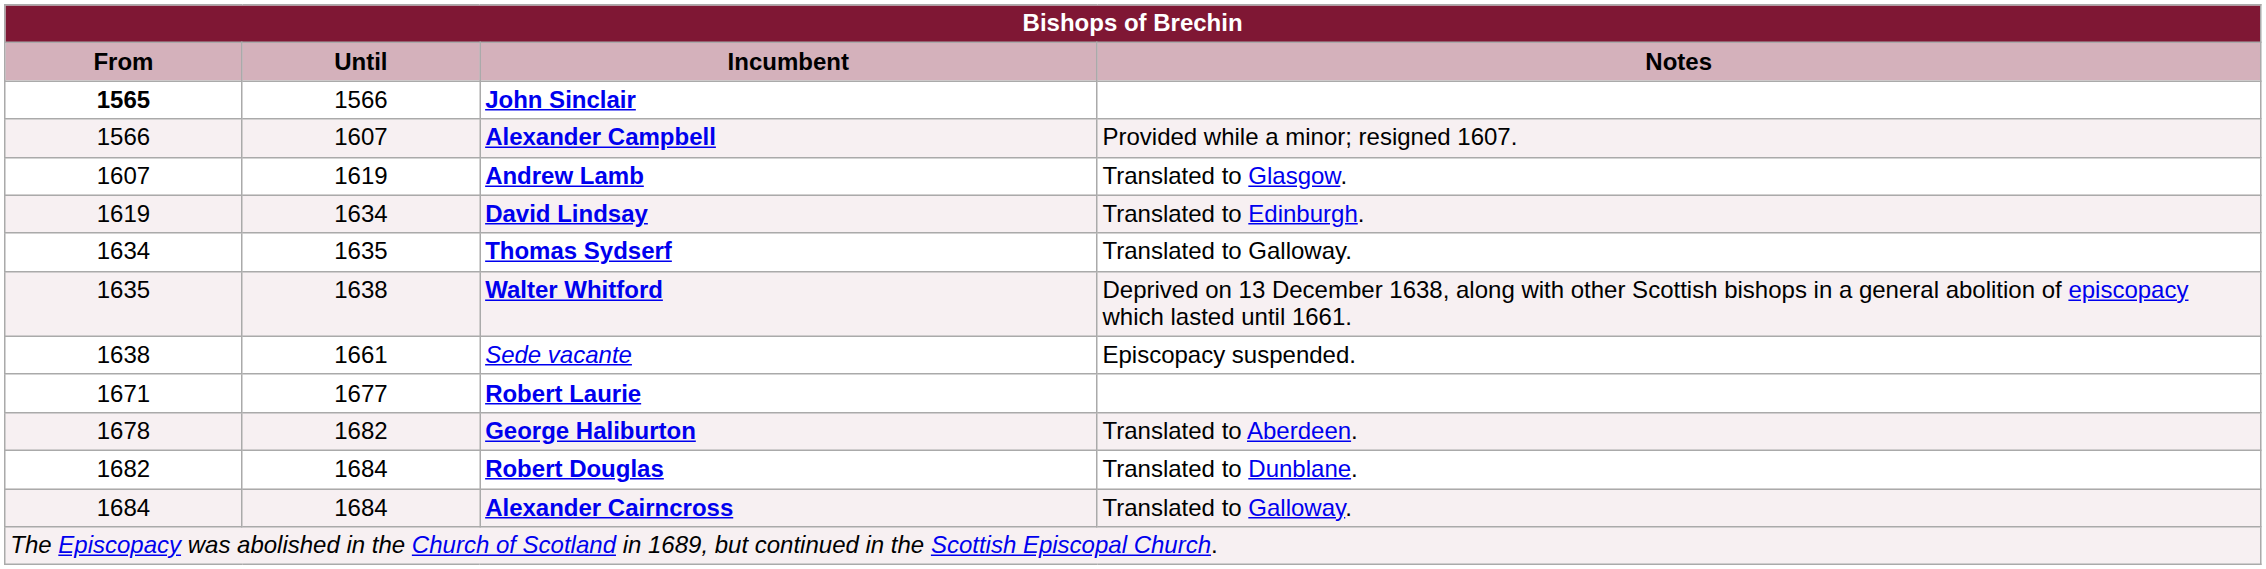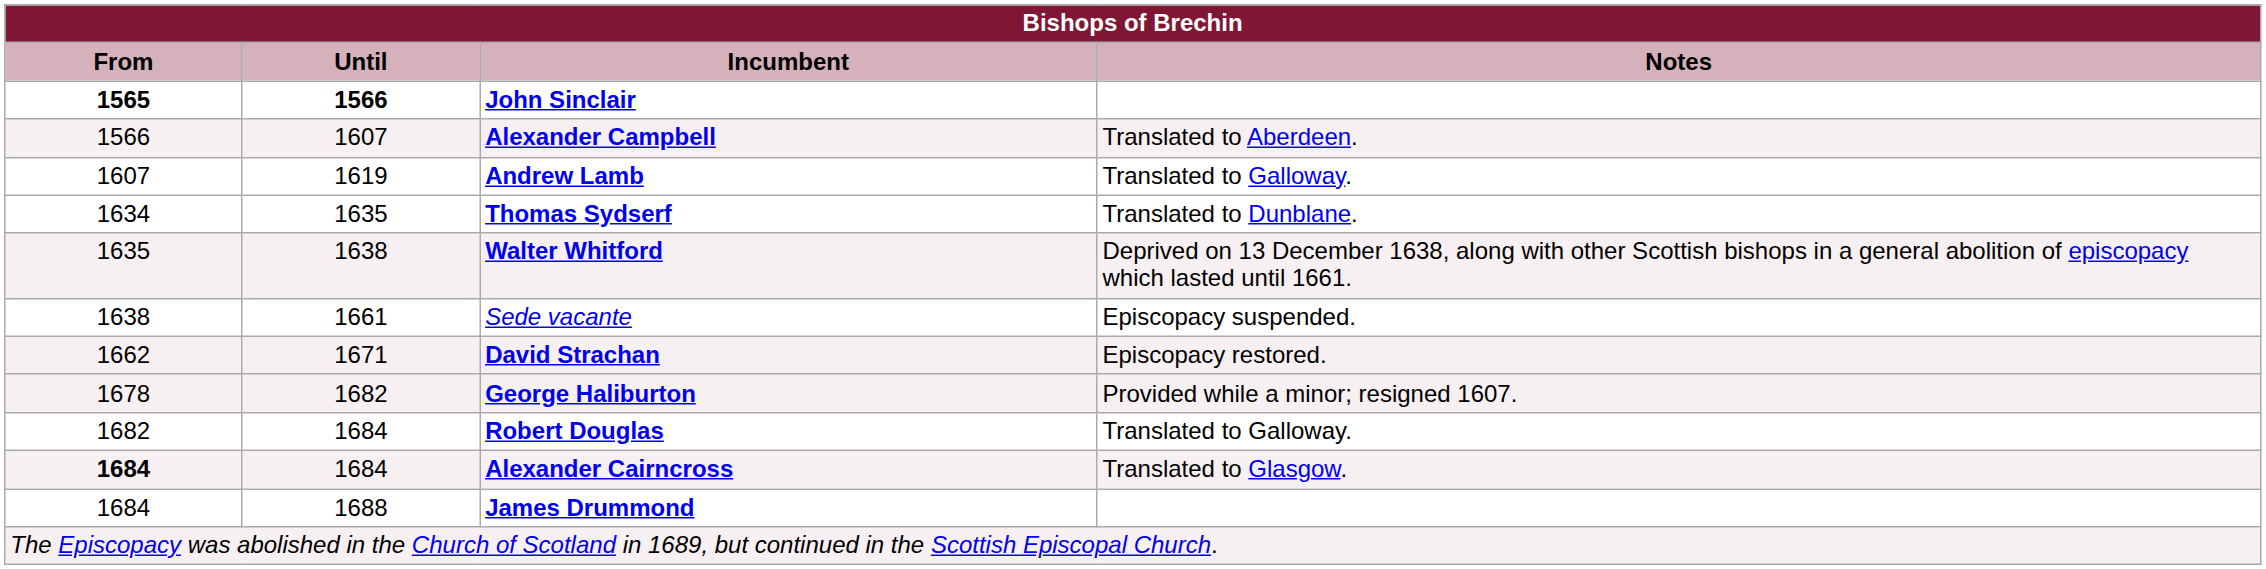John Sinclair | Until: normal -> bold
Alexander Campbell | Notes: Provided while a minor; resigned 1607. -> Translated to Aberdeen.
Andrew Lamb | Notes: Translated to Glasgow. -> Translated to Galloway.
- row: 1619 | 1634 | David Lindsay | Translated to Edinburgh.
Thomas Sydserf | Notes: Translated to Galloway. -> Translated to Dunblane.
+ row: 1662 | 1671 | David Strachan | Episcopacy restored.
- row: 1671 | 1677 | Robert Laurie
George Haliburton | Notes: Translated to Aberdeen. -> Provided while a minor; resigned 1607.
Robert Douglas | Notes: Translated to Dunblane. -> Translated to Galloway.
Alexander Cairncross | From: normal -> bold
Alexander Cairncross | Notes: Translated to Galloway. -> Translated to Glasgow.
+ row: 1684 | 1688 | James Drummond
